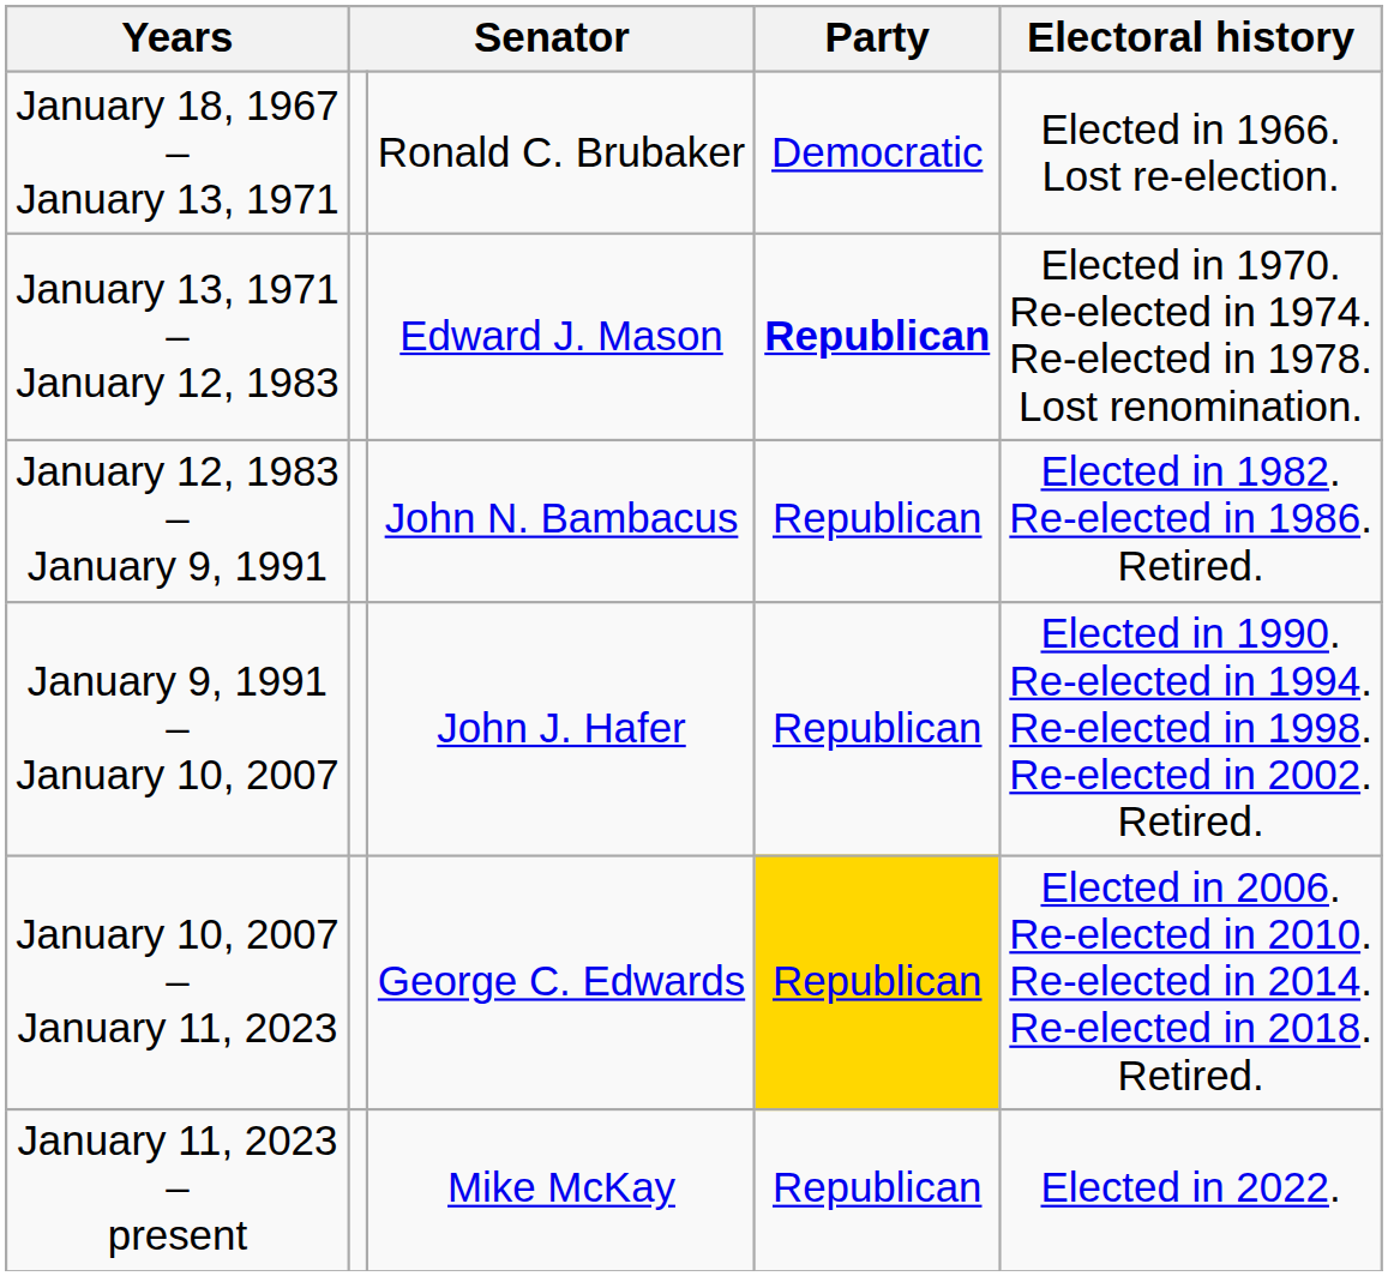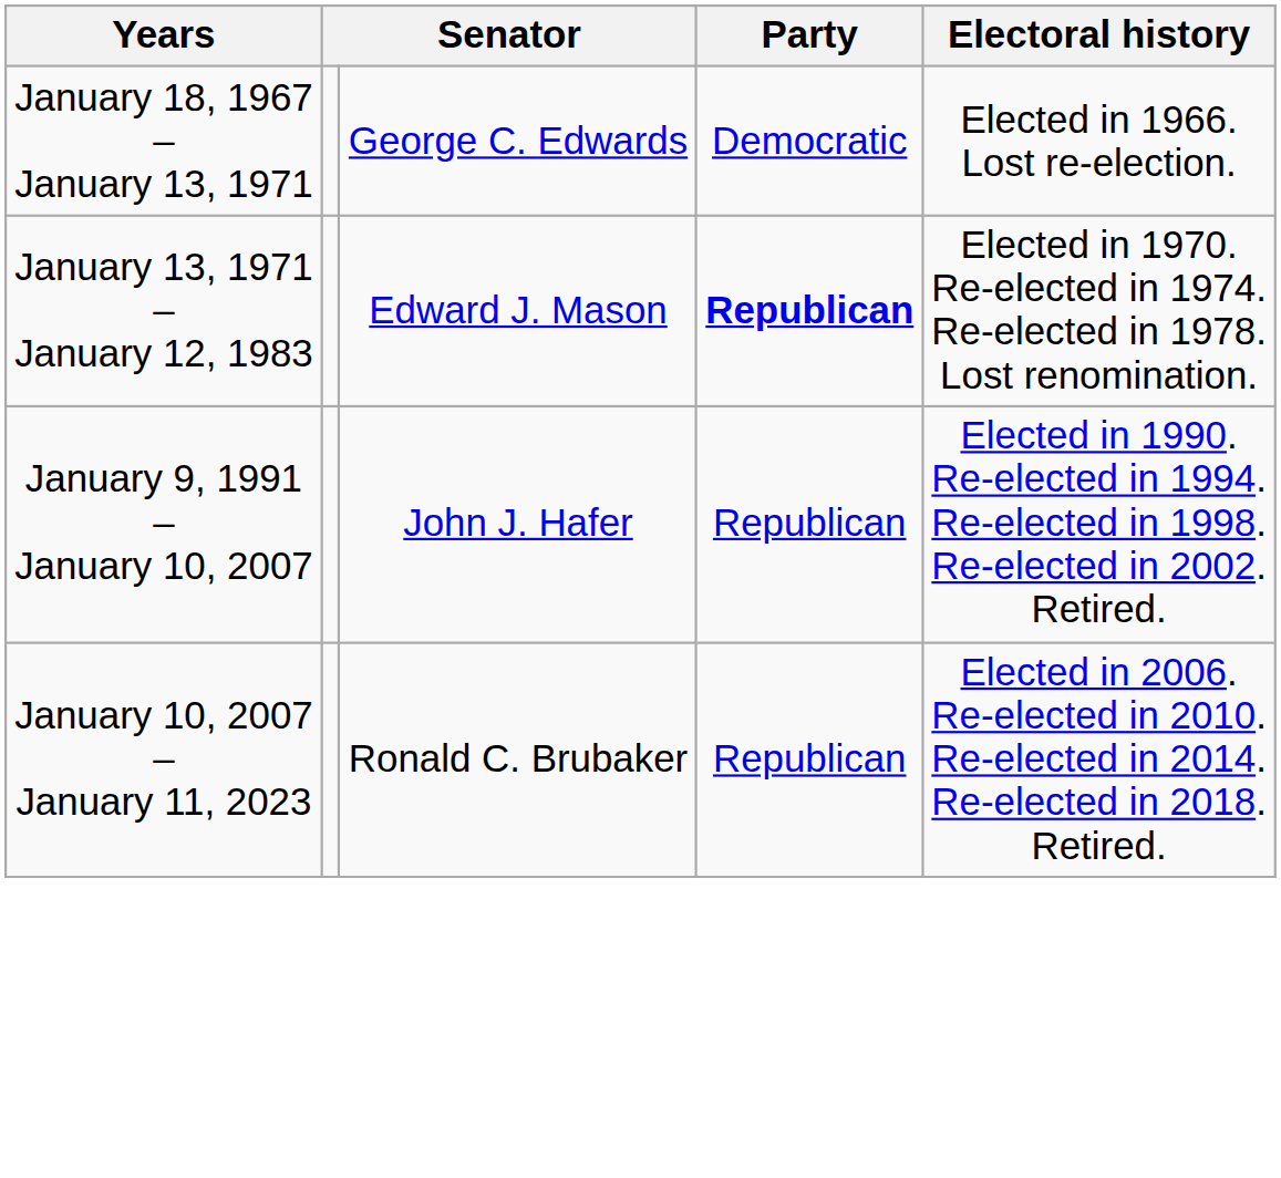January 18, 1967 – January 13, 1971 | column 3: Ronald C. Brubaker -> George C. Edwards
- row: January 12, 1983 – January 9, 1991 | John N. Bambacus | Republican | Elected in 1982. Re-elected in 1986. Retired.
January 10, 2007 – January 11, 2023 | column 3: George C. Edwards -> Ronald C. Brubaker
January 10, 2007 – January 11, 2023 | Party: gold background -> no background
- row: January 11, 2023 – present | Mike McKay | Republican | Elected in 2022.
